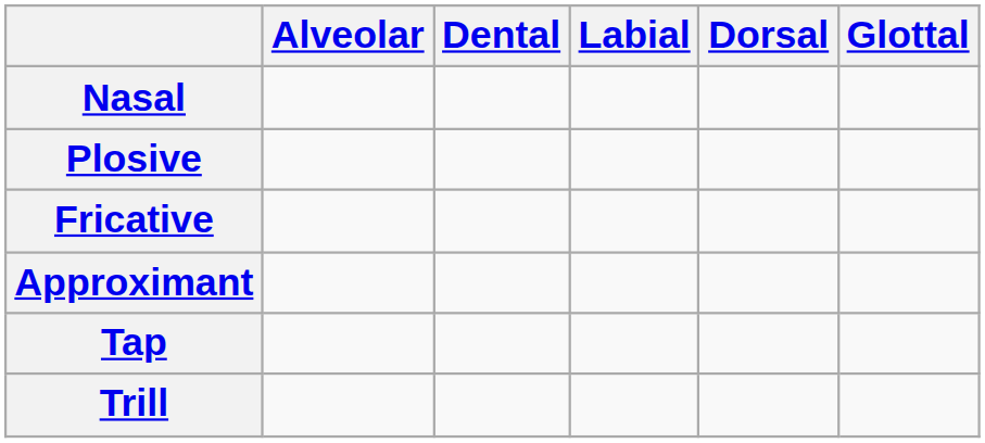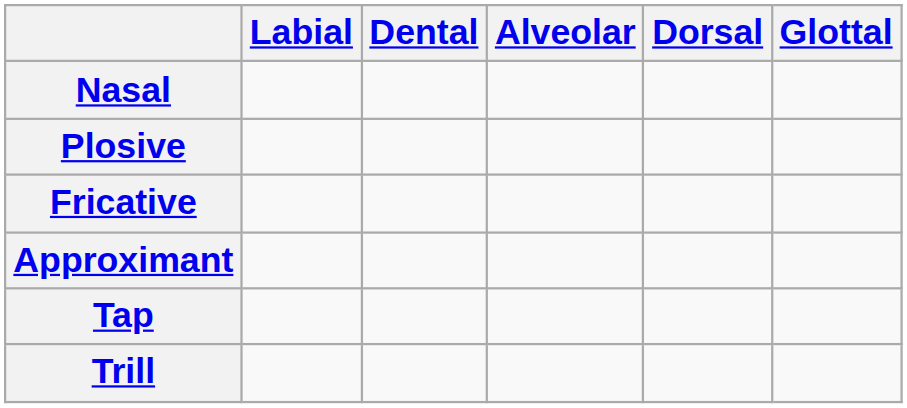columns swapped: Labial <-> Alveolar
